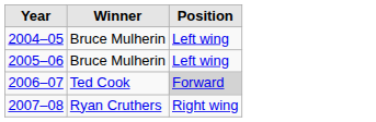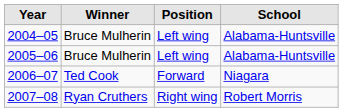+ column: School | Alabama-Huntsville | Alabama-Huntsville | Niagara | Robert Morris
2006–07 | Position: lightgrey background -> no background
